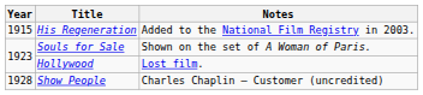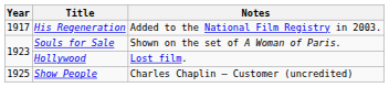His Regeneration | Year: 1915 -> 1917
Show People | Year: 1928 -> 1925
